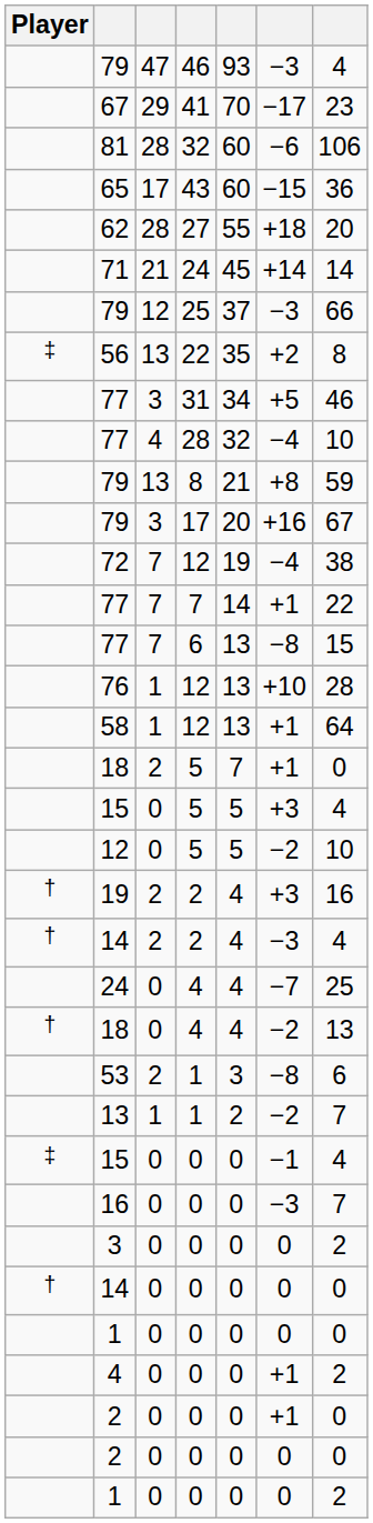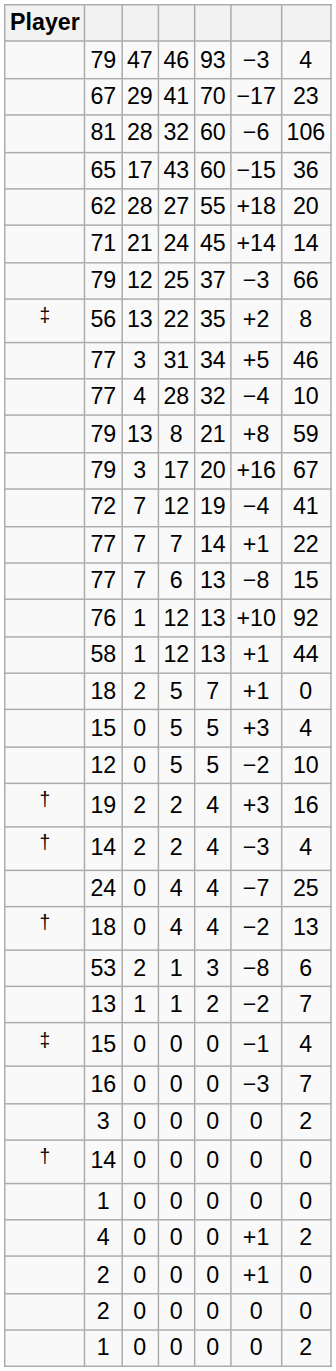72 | column 7: 38 -> 41
76 | column 7: 28 -> 92
58 | column 7: 64 -> 44
